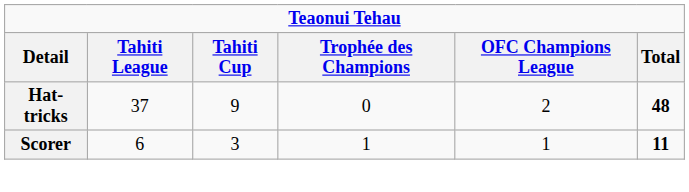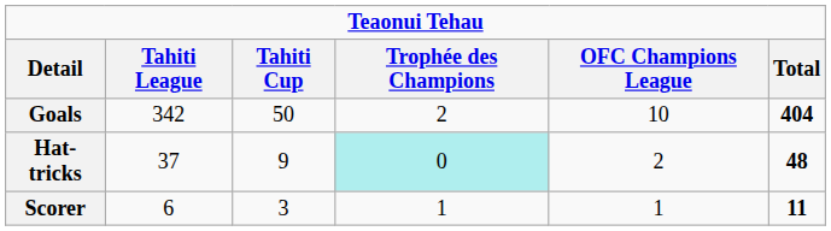+ row: Goals | 342 | 50 | 2 | 10 | 404
Hat-tricks | Trophée des Champions: no background -> paleturquoise background
